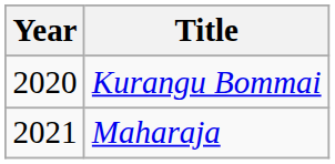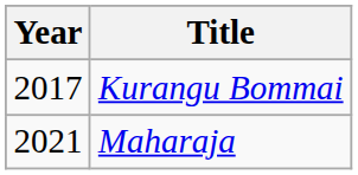Kurangu Bommai | Year: 2020 -> 2017
